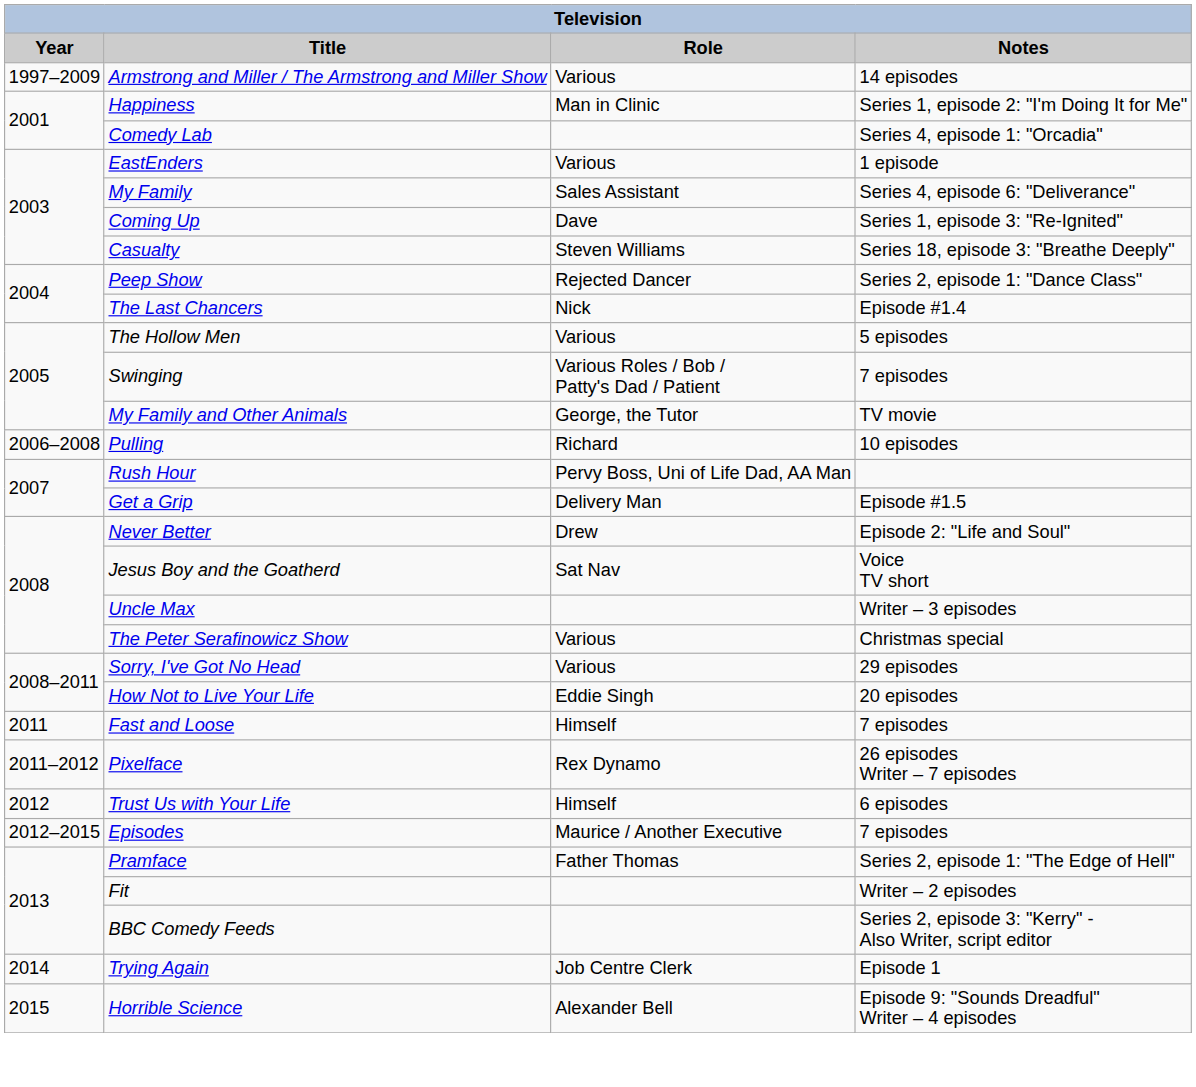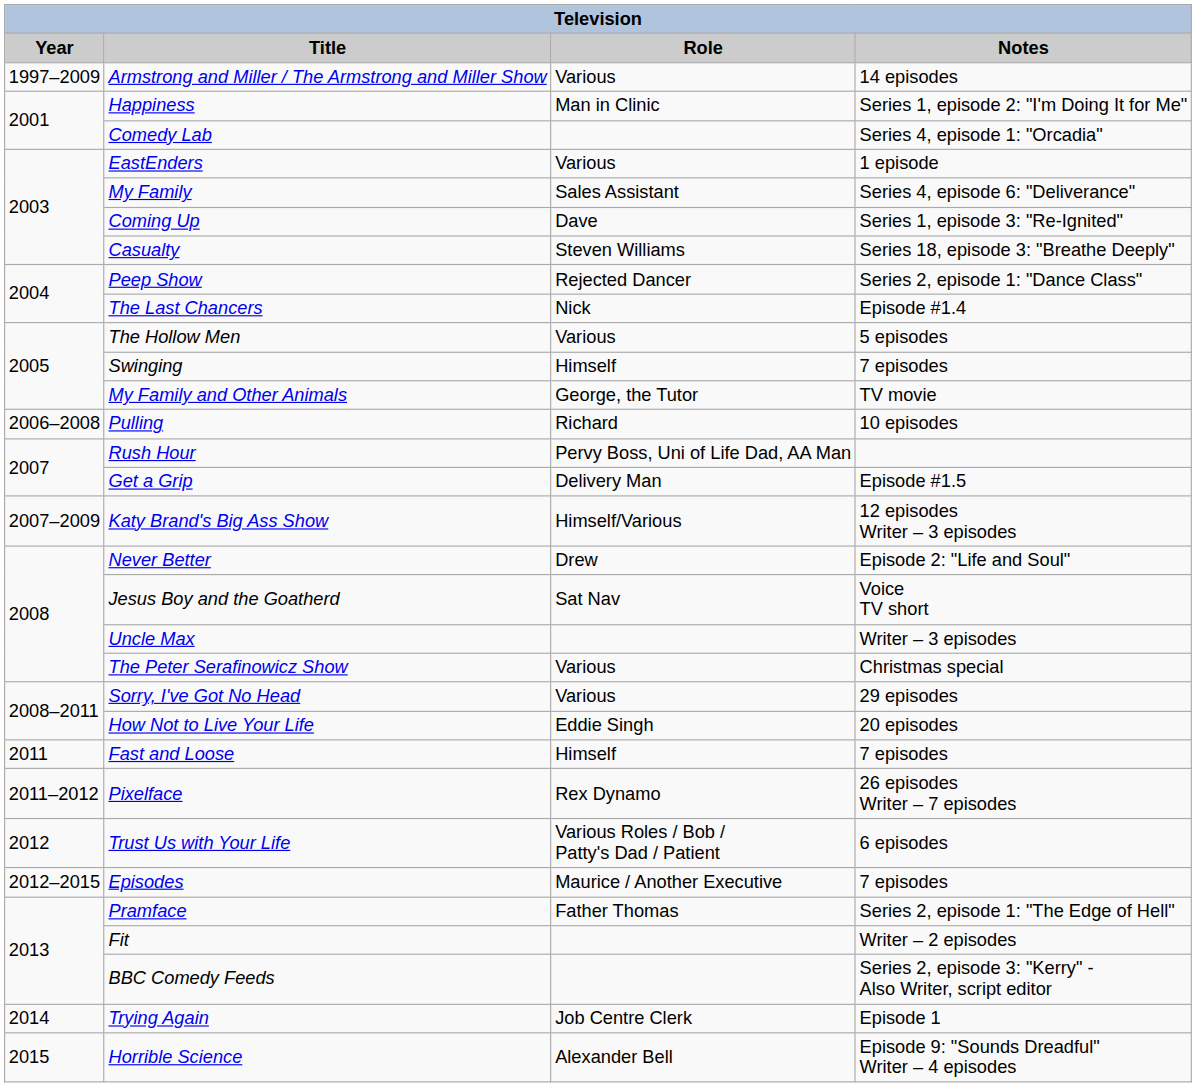Swinging | Role: Various Roles / Bob / Patty's Dad / Patient -> Himself
+ row: 2007–2009 | Katy Brand's Big Ass Show | Himself/Various | 12 episodes Writer – 3 episodes
Trust Us with Your Life | Role: Himself -> Various Roles / Bob / Patty's Dad / Patient
